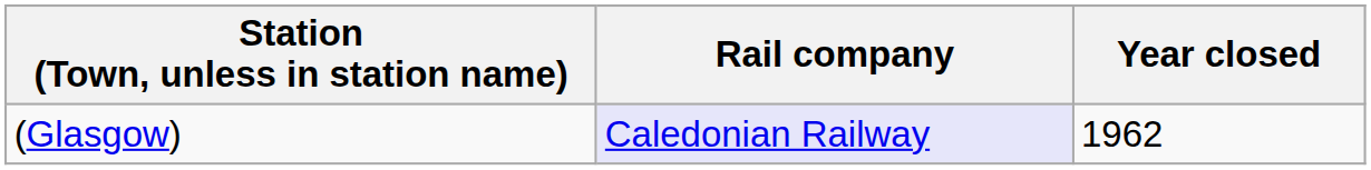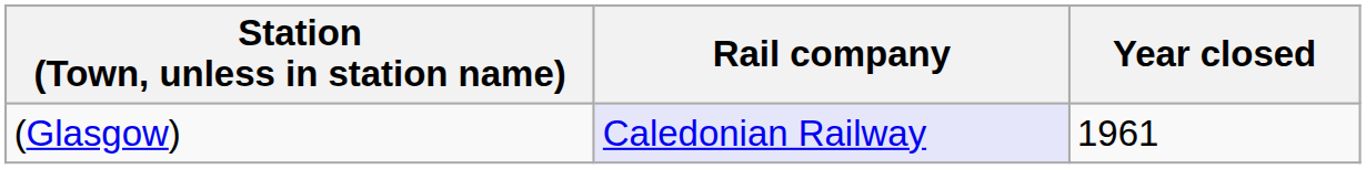(Glasgow) | Year closed: 1962 -> 1961
